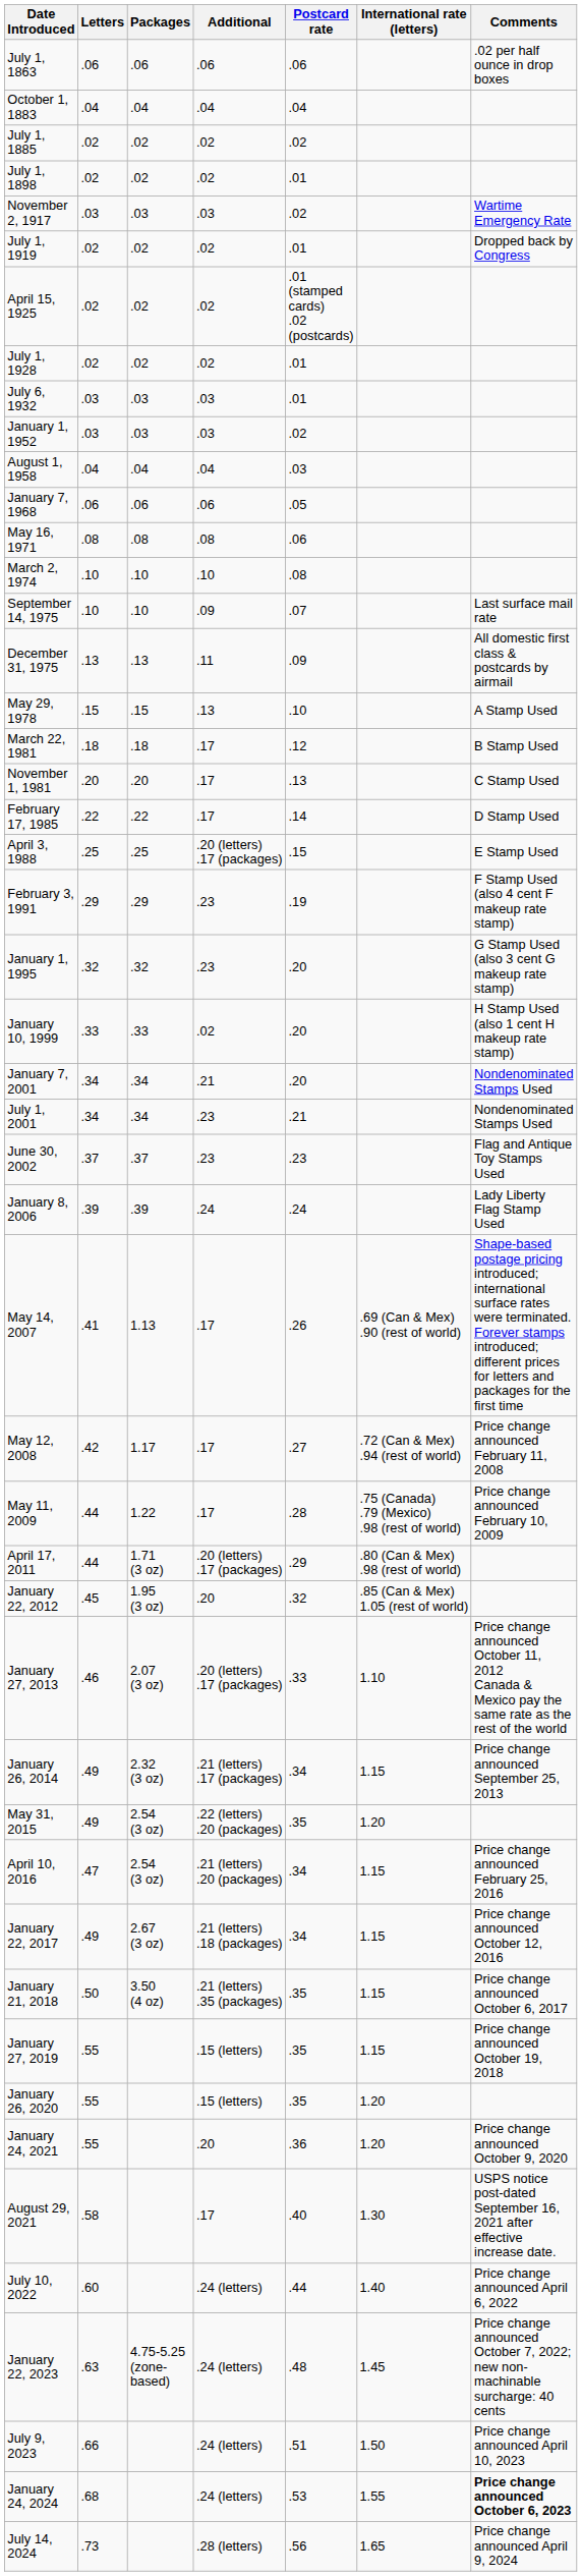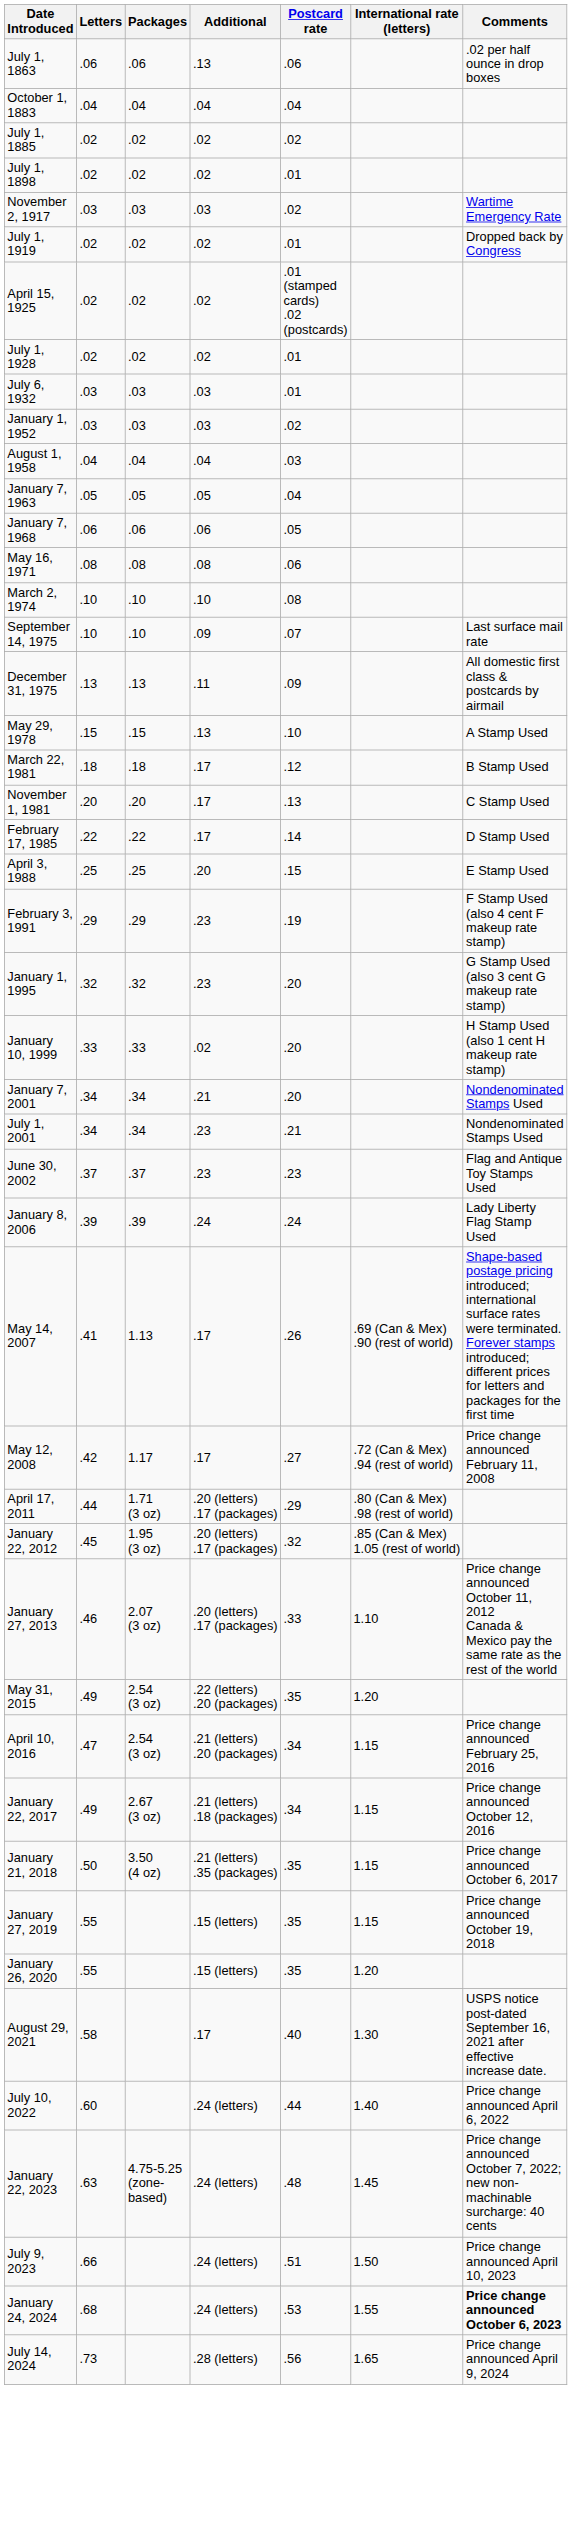July 1, 1863 | Additional: .06 -> .13
+ row: January 7, 1963 | .05 | .05 | .05 | .04
April 3, 1988 | Additional: .20 (letters) .17 (packages) -> .20
- row: May 11, 2009 | .44 | 1.22 | .17 | .28 | .75 (Canada) .79 (Mexico) .98 (rest of world) | Price change announced February 10, 2009
January 22, 2012 | Additional: .20 -> .20 (letters) .17 (packages)
- row: January 26, 2014 | .49 | 2.32 (3 oz) | .21 (letters) .17 (packages) | .34 | 1.15 | Price change announced September 25, 2013
- row: January 24, 2021 | .55 | .20 | .36 | 1.20 | Price change announced October 9, 2020
